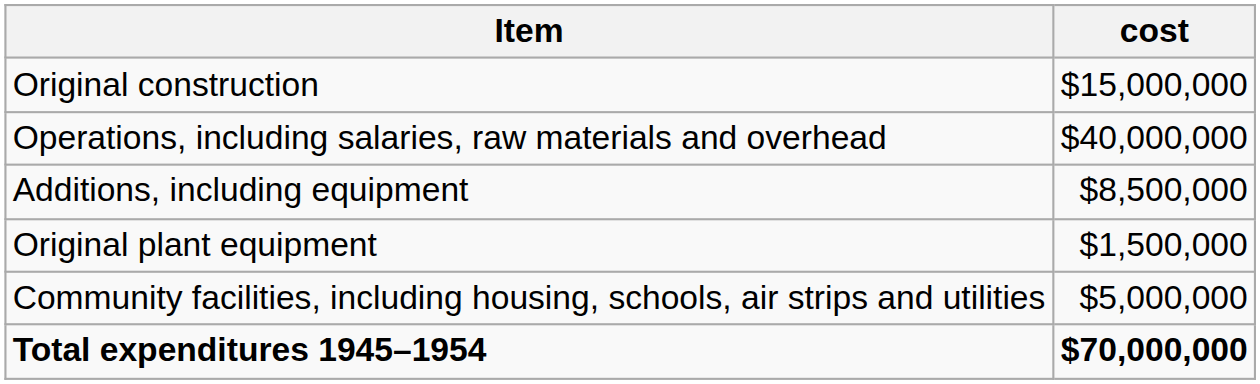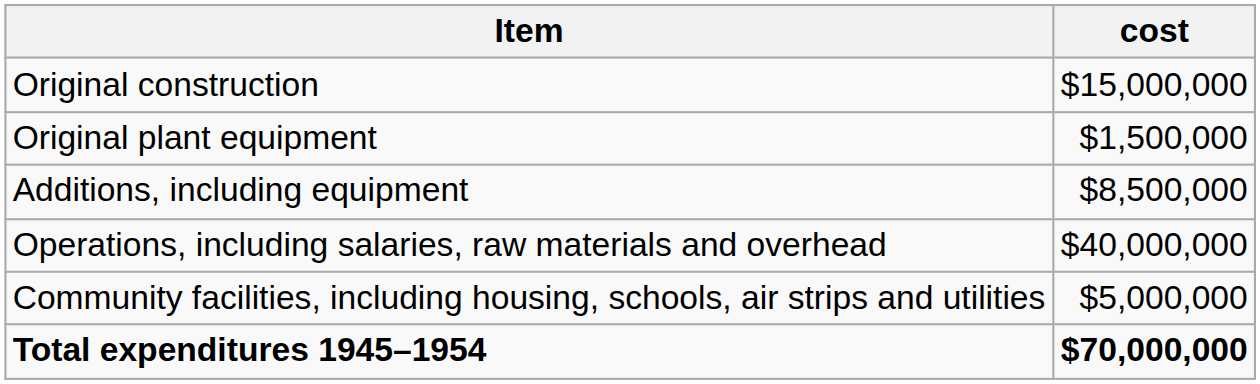rows swapped: Original plant equipment <-> Operations, including salaries, raw materials and overhead
